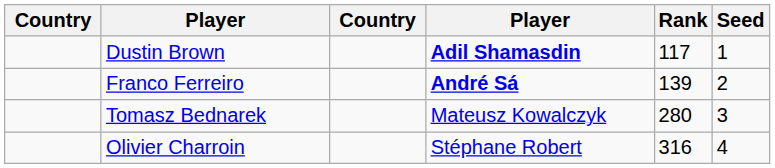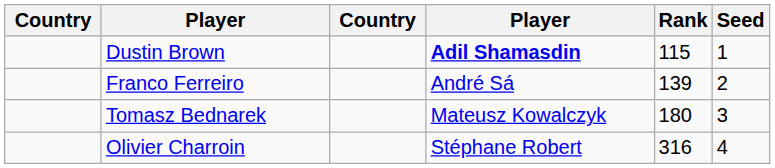Dustin Brown | Rank: 117 -> 115
Franco Ferreiro | column 4: bold -> normal
Tomasz Bednarek | Rank: 280 -> 180
